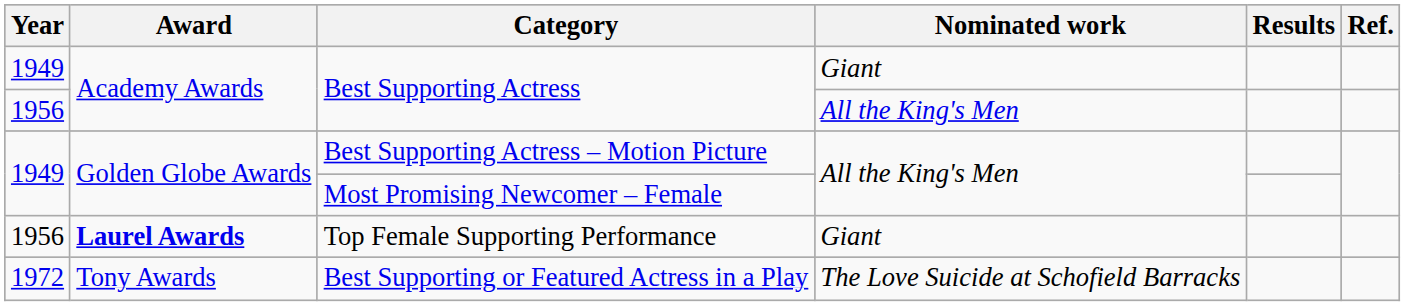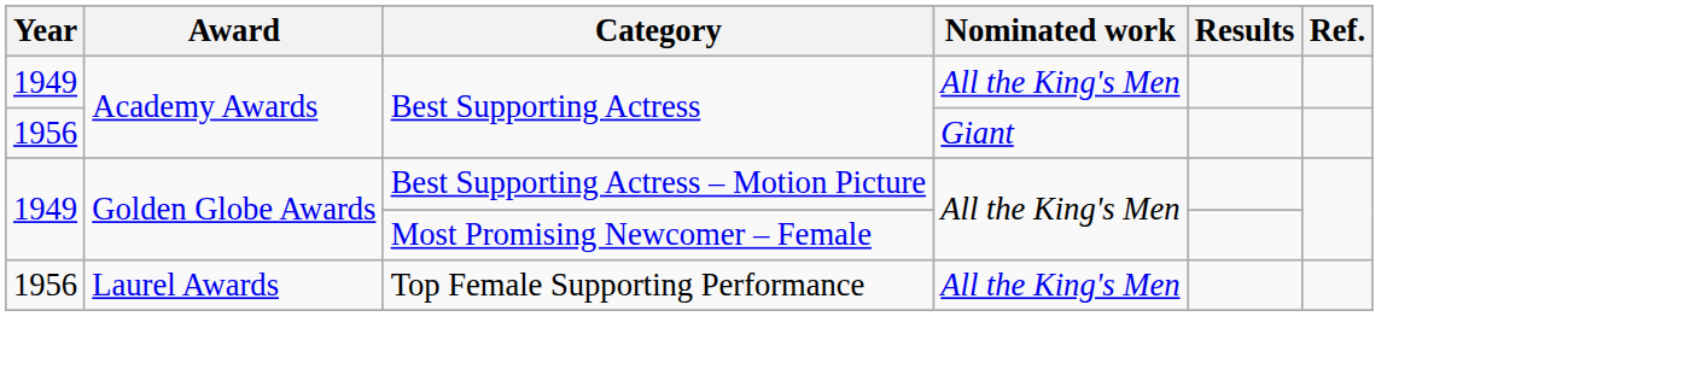1949 / Best Supporting Actress | Nominated work: Giant -> All the King's Men
1956 / Best Supporting Actress | Nominated work: All the King's Men -> Giant
Top Female Supporting Performance | Award: bold -> normal
Top Female Supporting Performance | Nominated work: Giant -> All the King's Men
- row: 1972 | Tony Awards | Best Supporting or Featured Actress in a Play | The Love Suicide at Schofield Barracks
